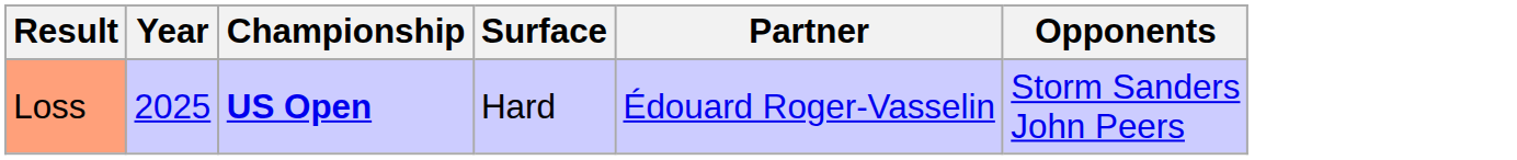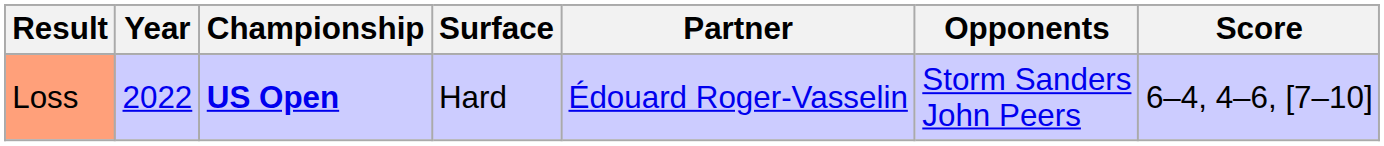+ column: Score | 6–4, 4–6, [7–10]
Loss | Year: 2025 -> 2022
